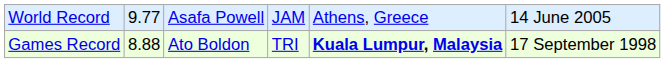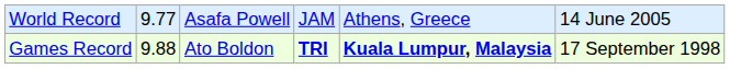Games Record | column 2: 8.88 -> 9.88
Games Record | column 4: normal -> bold
